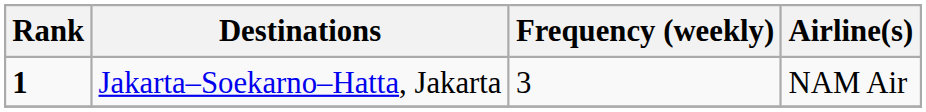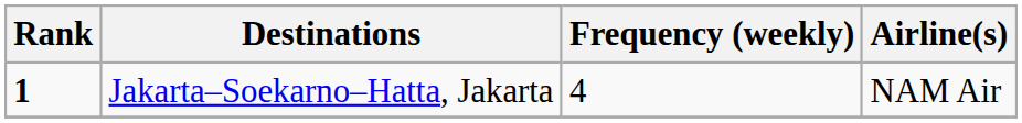Jakarta–Soekarno–Hatta, Jakarta | Frequency (weekly): 3 -> 4
